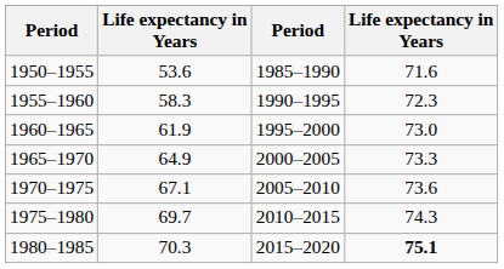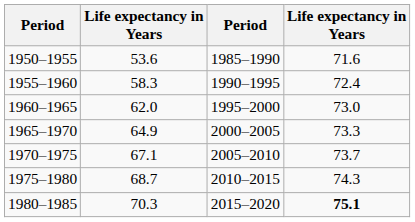1955–1960 | column 4: 72.3 -> 72.4
1960–1965 | column 2: 61.9 -> 62.0
1970–1975 | column 4: 73.6 -> 73.7
1975–1980 | column 2: 69.7 -> 68.7
